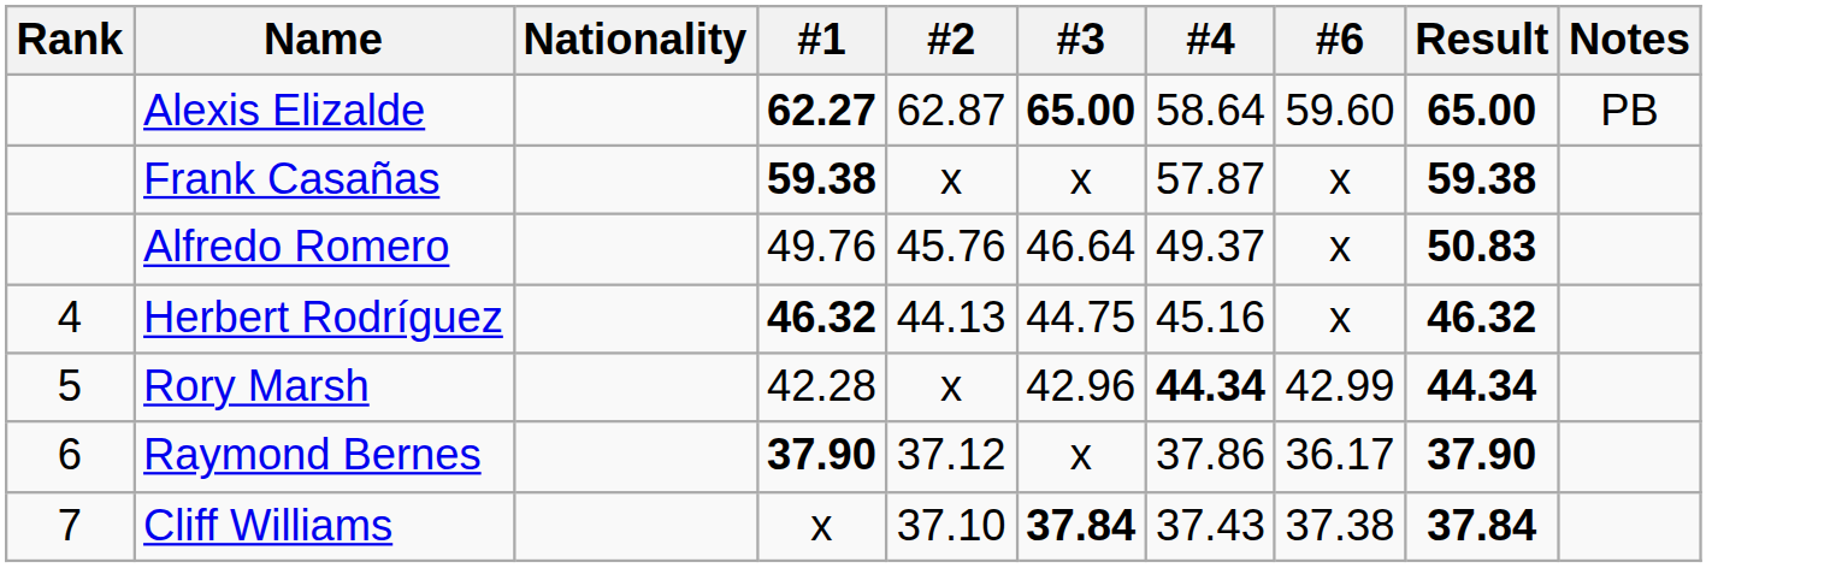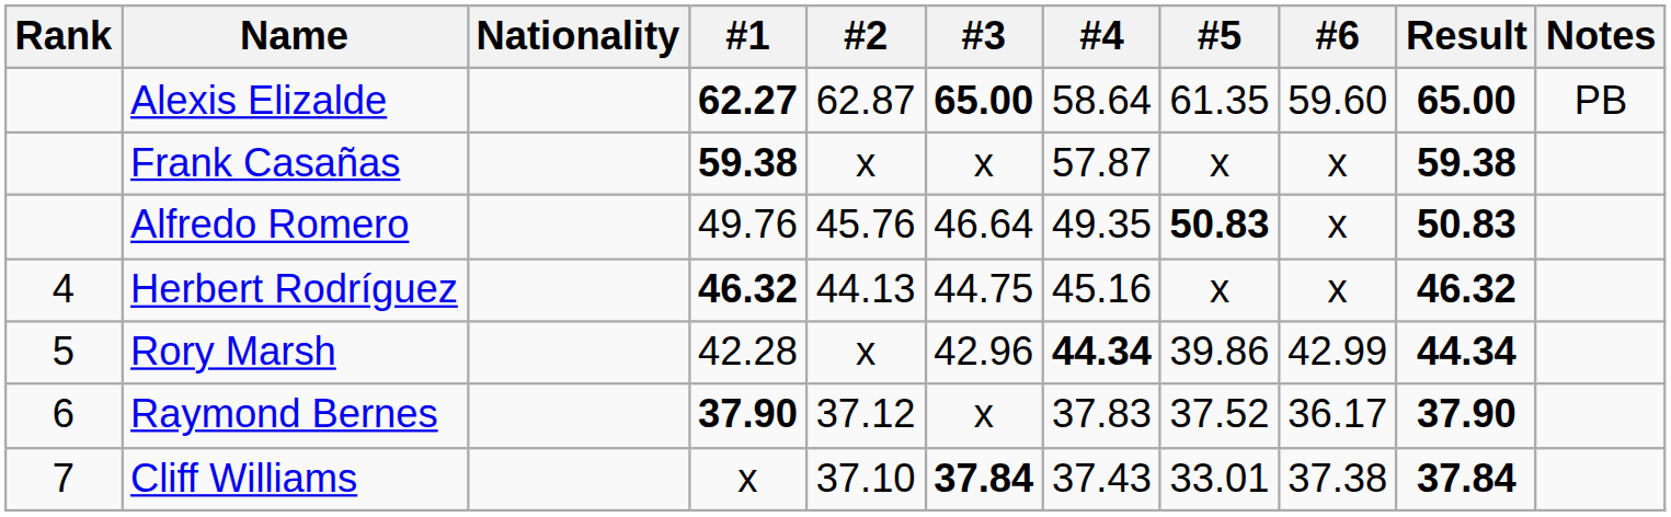+ column: #5 | 61.35 | x | 50.83 | x | 39.86 | 37.52 | 33.01
Alfredo Romero | #4: 49.37 -> 49.35
Raymond Bernes | #4: 37.86 -> 37.83
